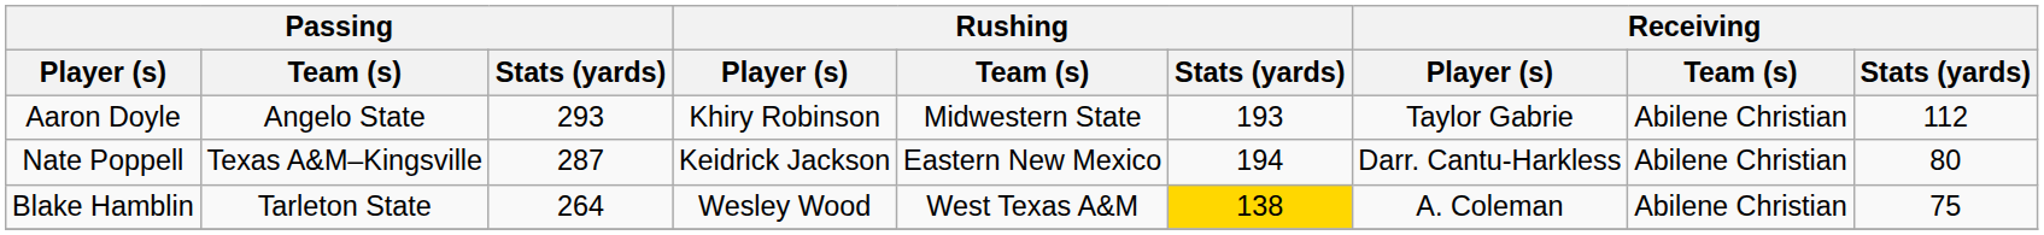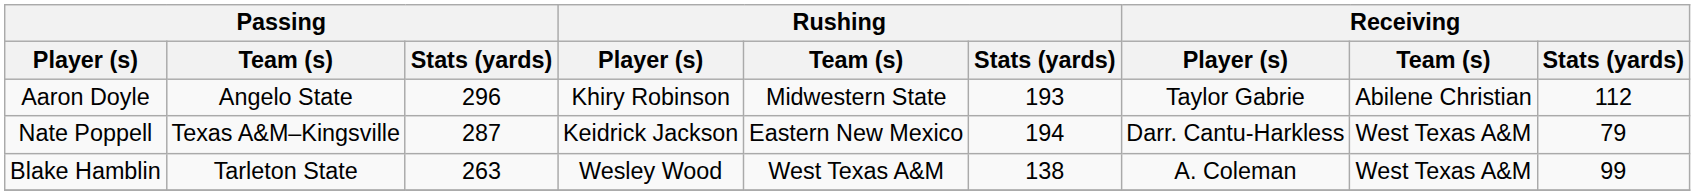Aaron Doyle | Passing / Stats (yards): 293 -> 296
Nate Poppell | Receiving / Team (s): Abilene Christian -> West Texas A&M
Nate Poppell | Receiving / Stats (yards): 80 -> 79
Blake Hamblin | Passing / Stats (yards): 264 -> 263
Blake Hamblin | Rushing / Stats (yards): gold background -> no background
Blake Hamblin | Receiving / Team (s): Abilene Christian -> West Texas A&M
Blake Hamblin | Receiving / Stats (yards): 75 -> 99
